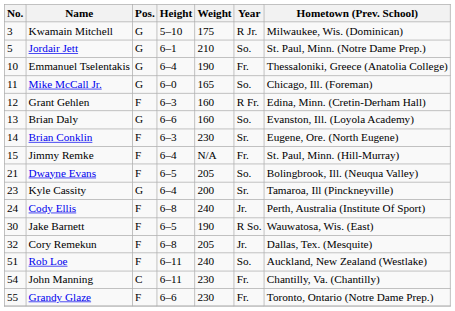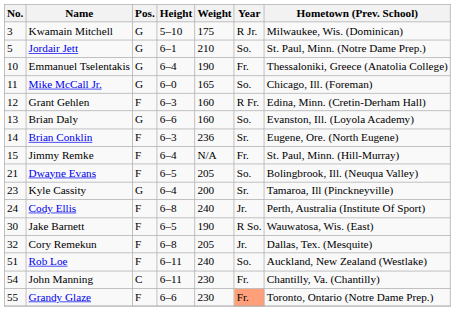Brian Conklin | Weight: 230 -> 236
Grandy Glaze | Year: no background -> lightsalmon background
